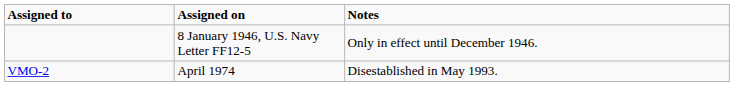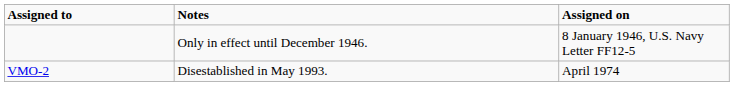columns swapped: Assigned on <-> Notes
